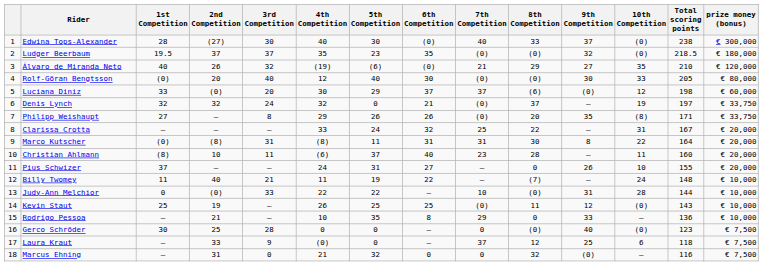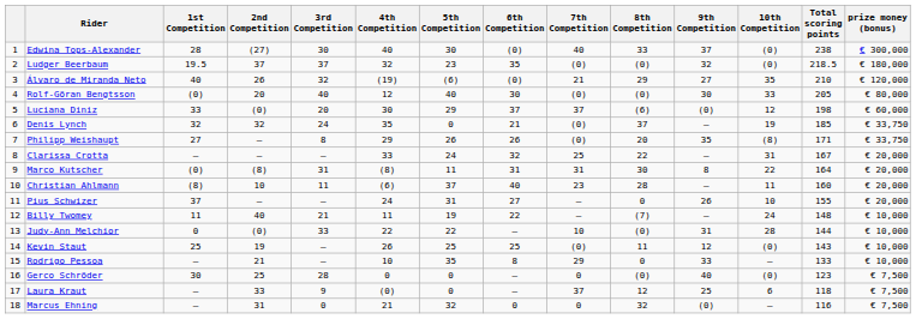Ludger Beerbaum | 4th Competition: 35 -> 32
Denis Lynch | 4th Competition: 32 -> 35
Denis Lynch | Total scoring points: 197 -> 185
Rodrigo Pessoa | Total scoring points: 136 -> 133
